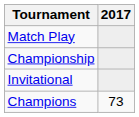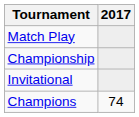Champions | 2017: 73 -> 74
